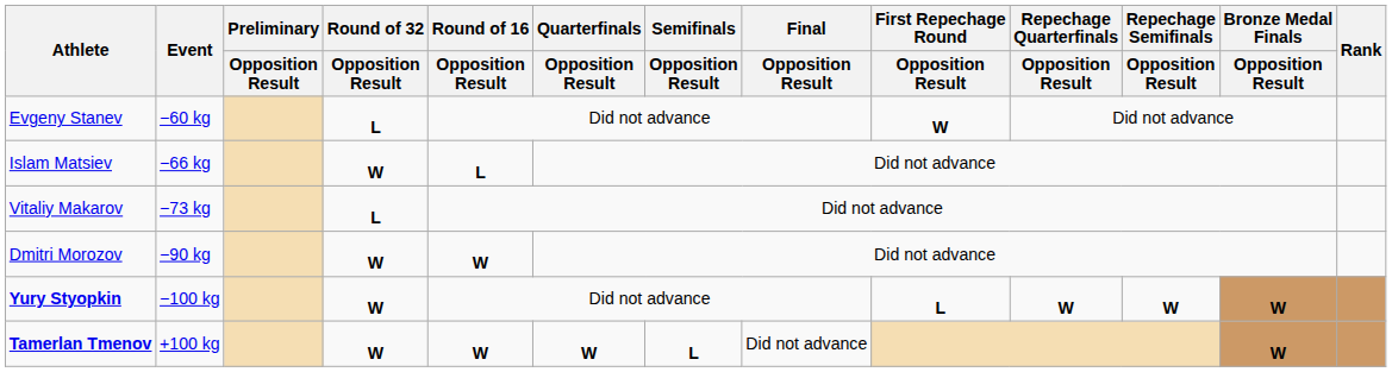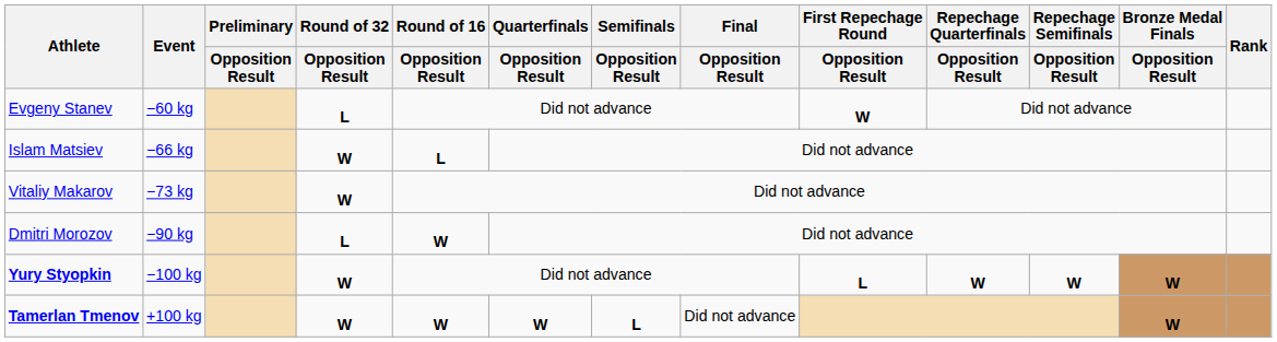Vitaliy Makarov | Round of 32 / Opposition Result: L -> W
Dmitri Morozov | Round of 32 / Opposition Result: W -> L
